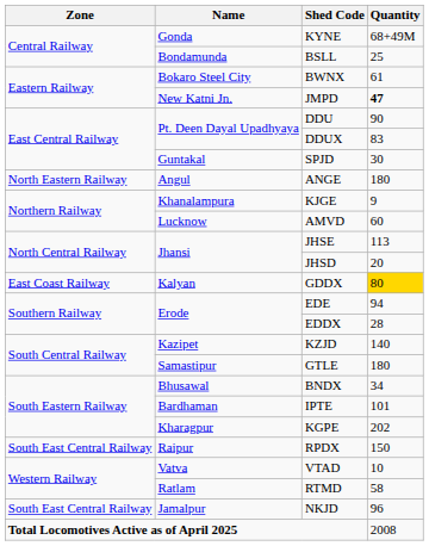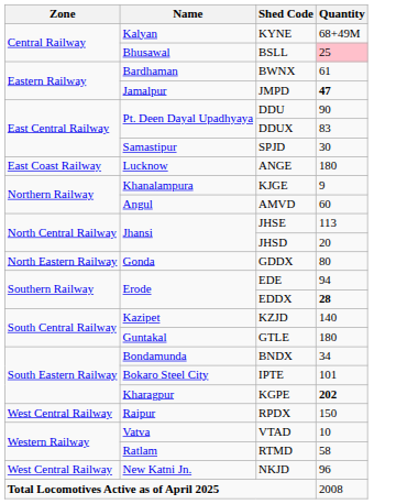KYNE | Name: Gonda -> Kalyan
BSLL | Name: Bondamunda -> Bhusawal
BSLL | Quantity: no background -> pink background
BWNX | Name: Bokaro Steel City -> Bardhaman
JMPD | Name: New Katni Jn. -> Jamalpur
SPJD | Name: Guntakal -> Samastipur
ANGE | Zone: North Eastern Railway -> East Coast Railway
ANGE | Name: Angul -> Lucknow
AMVD | Name: Lucknow -> Angul
GDDX | Zone: East Coast Railway -> North Eastern Railway
GDDX | Name: Kalyan -> Gonda
GDDX | Quantity: gold background -> no background
EDDX | Quantity: normal -> bold
GTLE | Name: Samastipur -> Guntakal
BNDX | Name: Bhusawal -> Bondamunda
IPTE | Name: Bardhaman -> Bokaro Steel City
KGPE | Quantity: normal -> bold
RPDX | Zone: South East Central Railway -> West Central Railway
NKJD | Zone: South East Central Railway -> West Central Railway
NKJD | Name: Jamalpur -> New Katni Jn.
